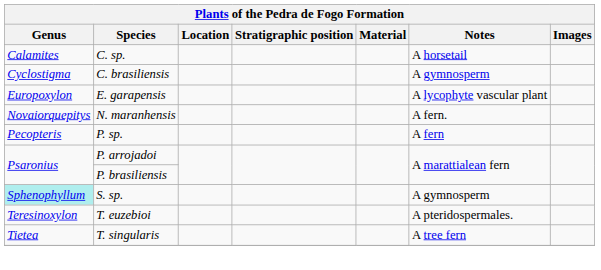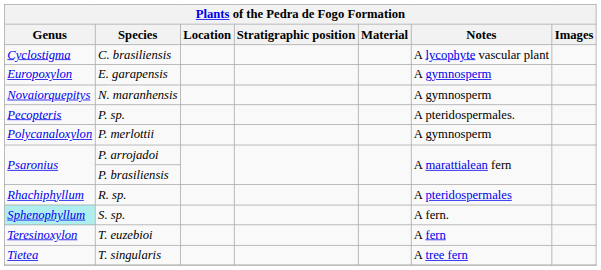- row: Calamites | C. sp. | A horsetail
C. brasiliensis | Notes: A gymnosperm -> A lycophyte vascular plant
E. garapensis | Notes: A lycophyte vascular plant -> A gymnosperm
N. maranhensis | Notes: A fern. -> A gymnosperm
P. sp. | Notes: A fern -> A pteridospermales.
+ row: Polycanaloxylon | P. merlottii | A gymnosperm
+ row: Rhachiphyllum | R. sp. | A pteridospermales
S. sp. | Notes: A gymnosperm -> A fern.
T. euzebioi | Notes: A pteridospermales. -> A fern
